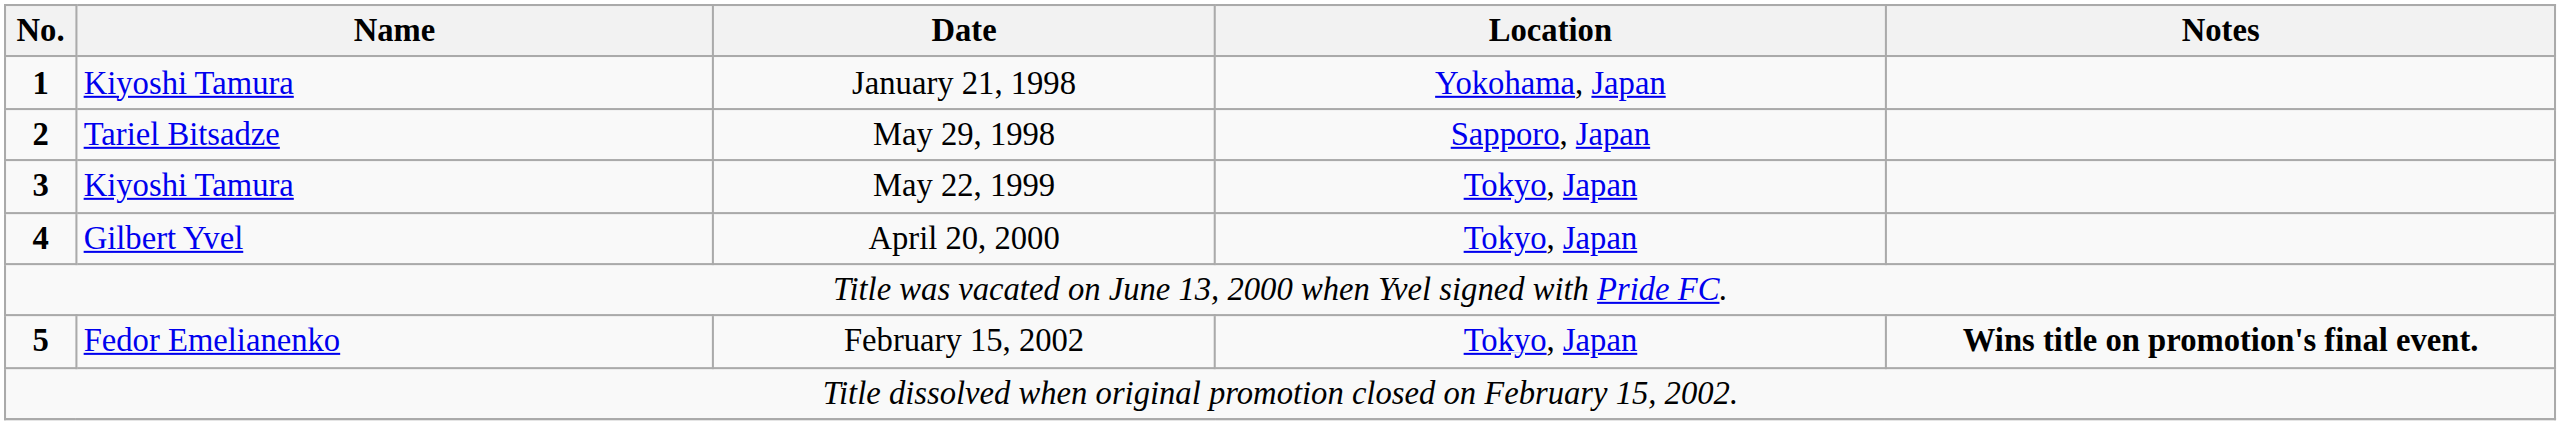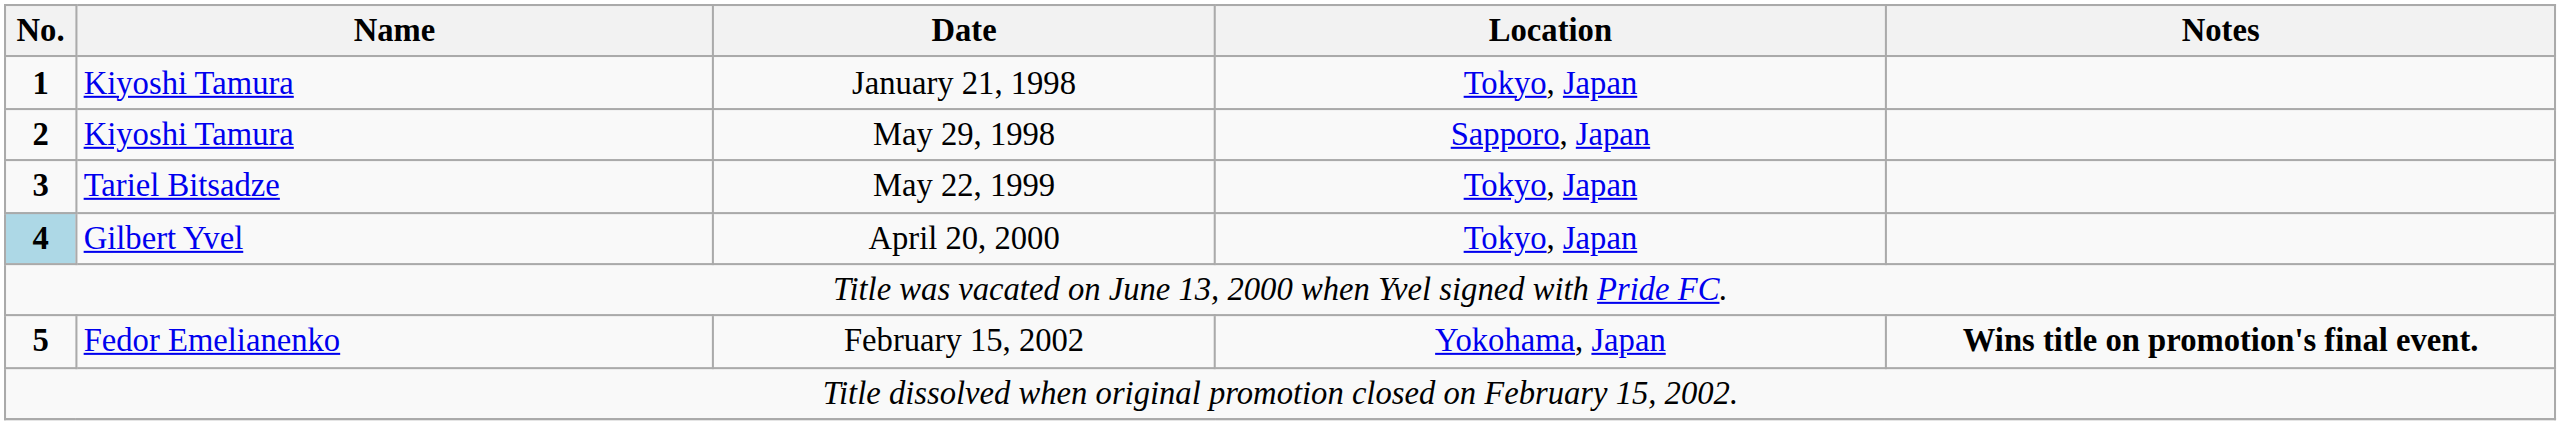January 21, 1998 | Location: Yokohama, Japan -> Tokyo, Japan
May 29, 1998 | Name: Tariel Bitsadze -> Kiyoshi Tamura
May 22, 1999 | Name: Kiyoshi Tamura -> Tariel Bitsadze
April 20, 2000 | No.: no background -> lightblue background
February 15, 2002 | Location: Tokyo, Japan -> Yokohama, Japan
